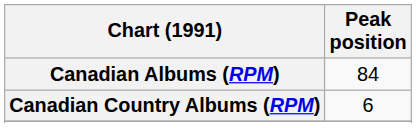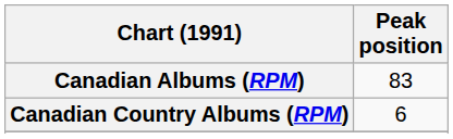Canadian Albums (RPM) | Peak position: 84 -> 83
